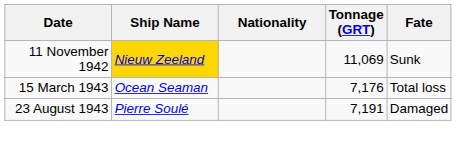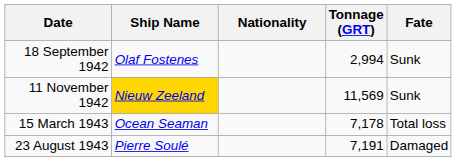+ row: 18 September 1942 | Olaf Fostenes | 2,994 | Sunk
11 November 1942 | Tonnage (GRT): 11,069 -> 11,569
15 March 1943 | Tonnage (GRT): 7,176 -> 7,178
